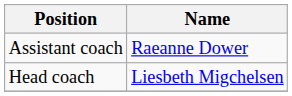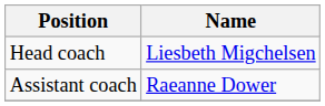rows swapped: Head coach <-> Assistant coach
